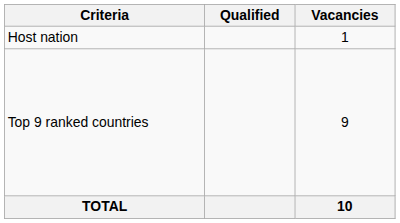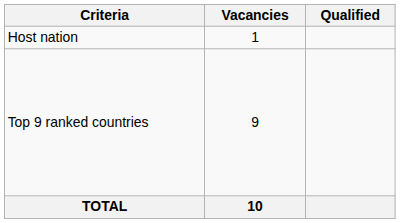columns swapped: Vacancies <-> Qualified
